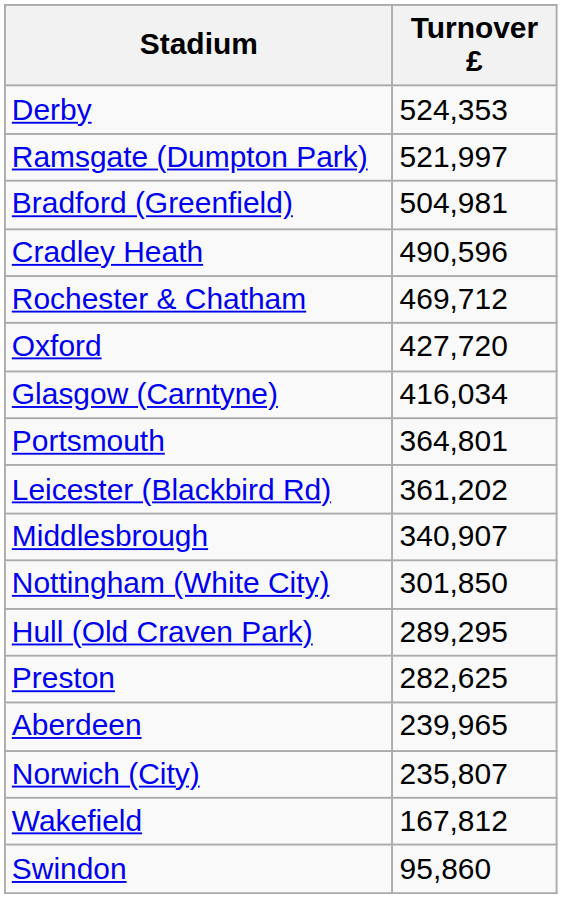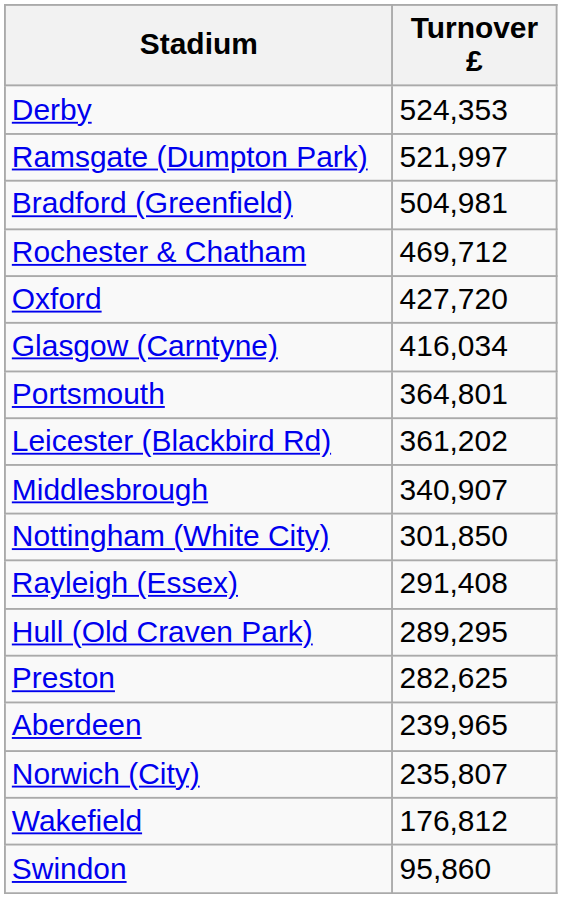- row: Cradley Heath | 490,596
+ row: Rayleigh (Essex) | 291,408
Wakefield | Turnover £: 167,812 -> 176,812
